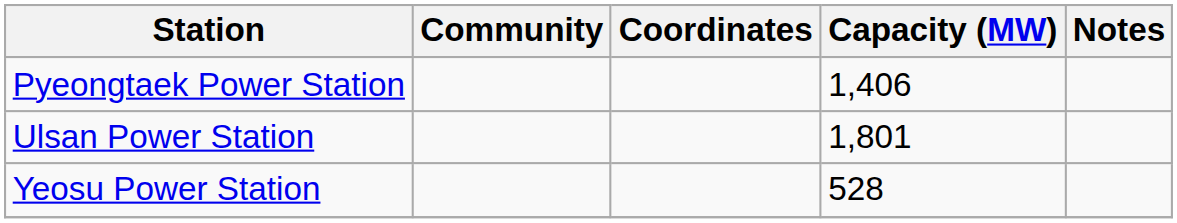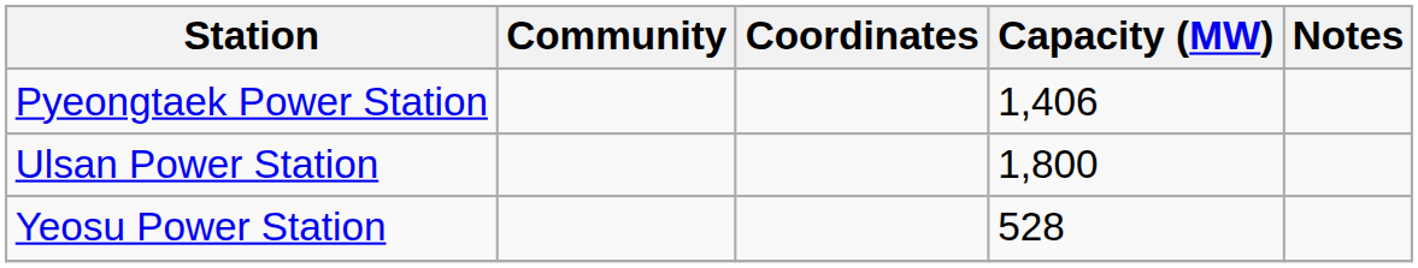Ulsan Power Station | Capacity (MW): 1,801 -> 1,800
